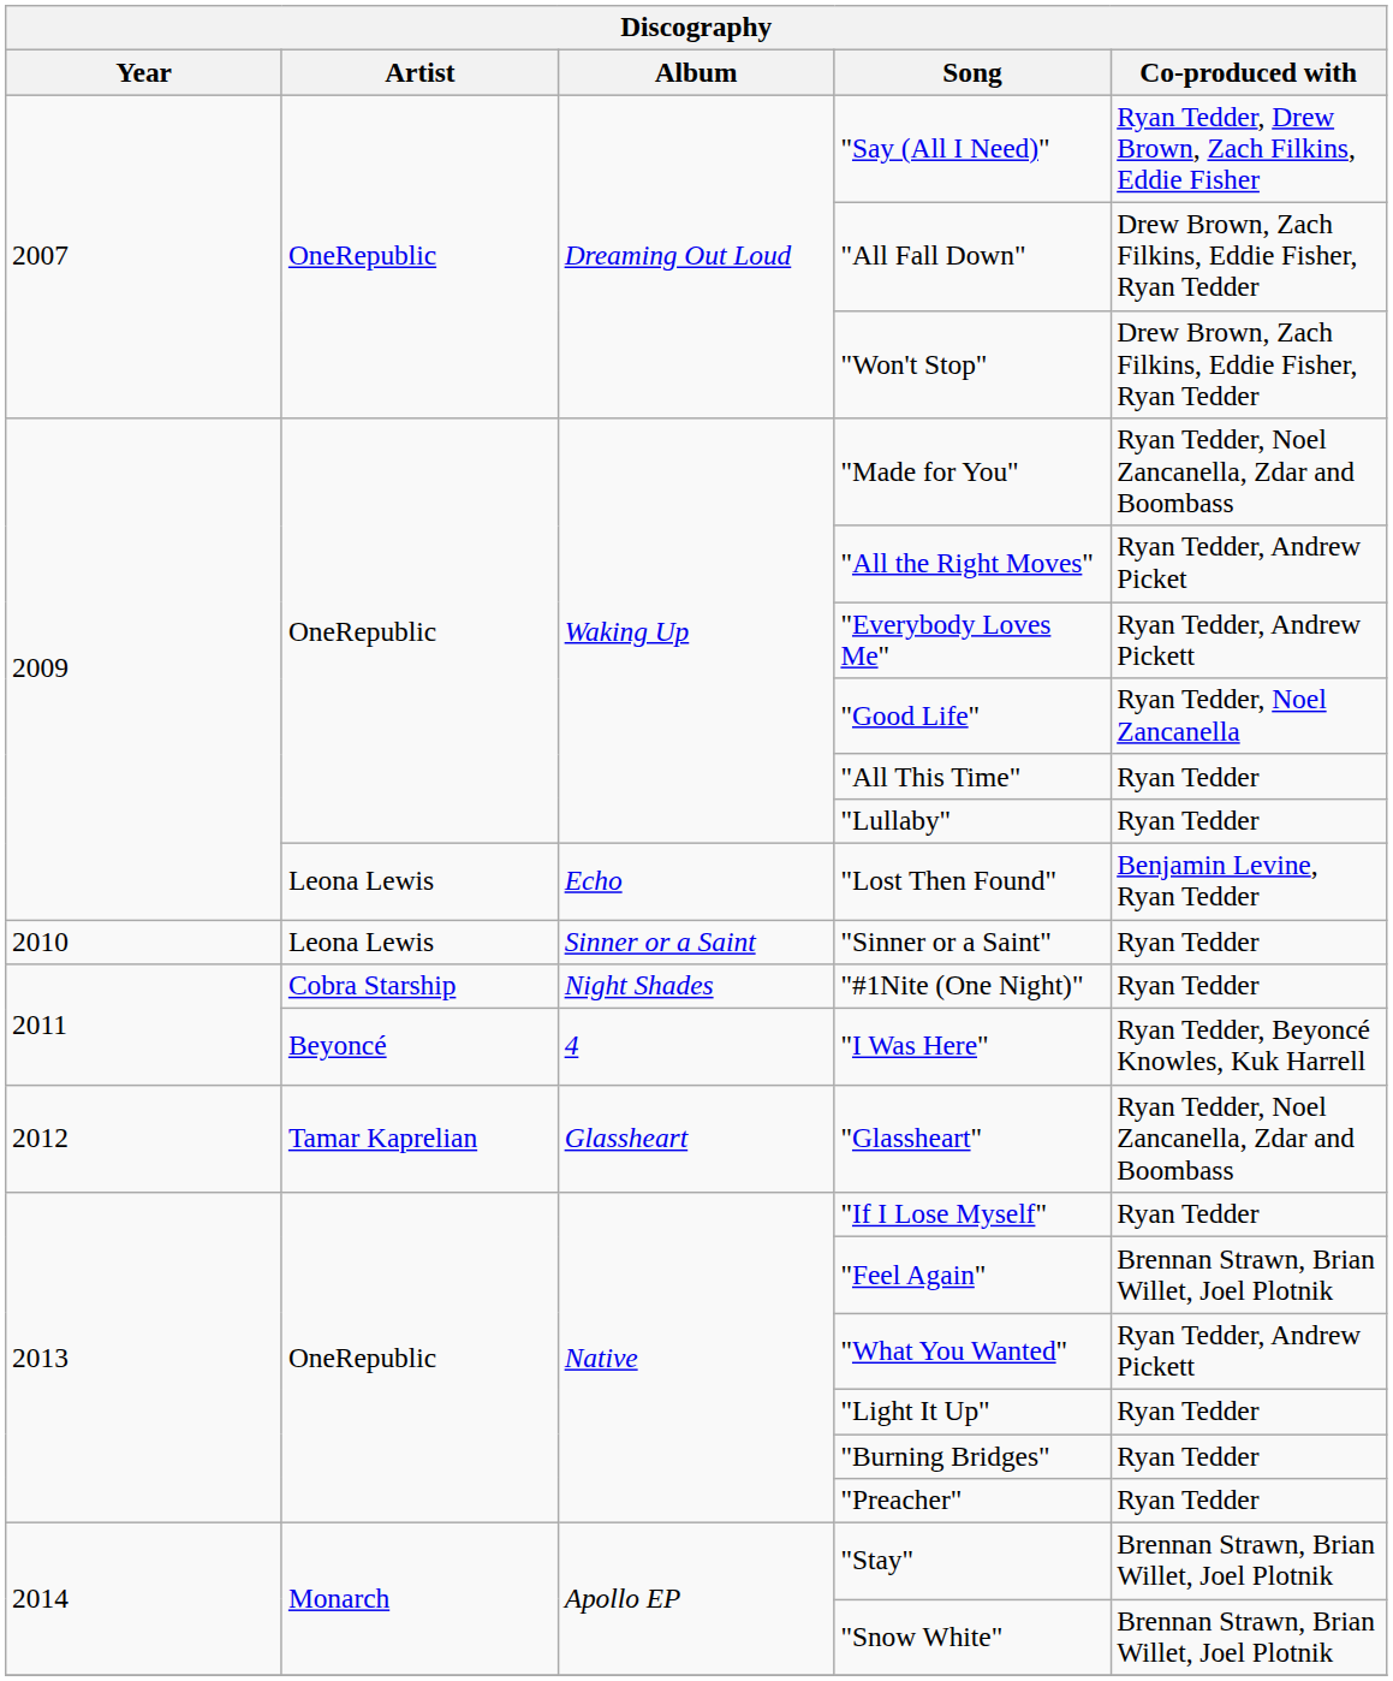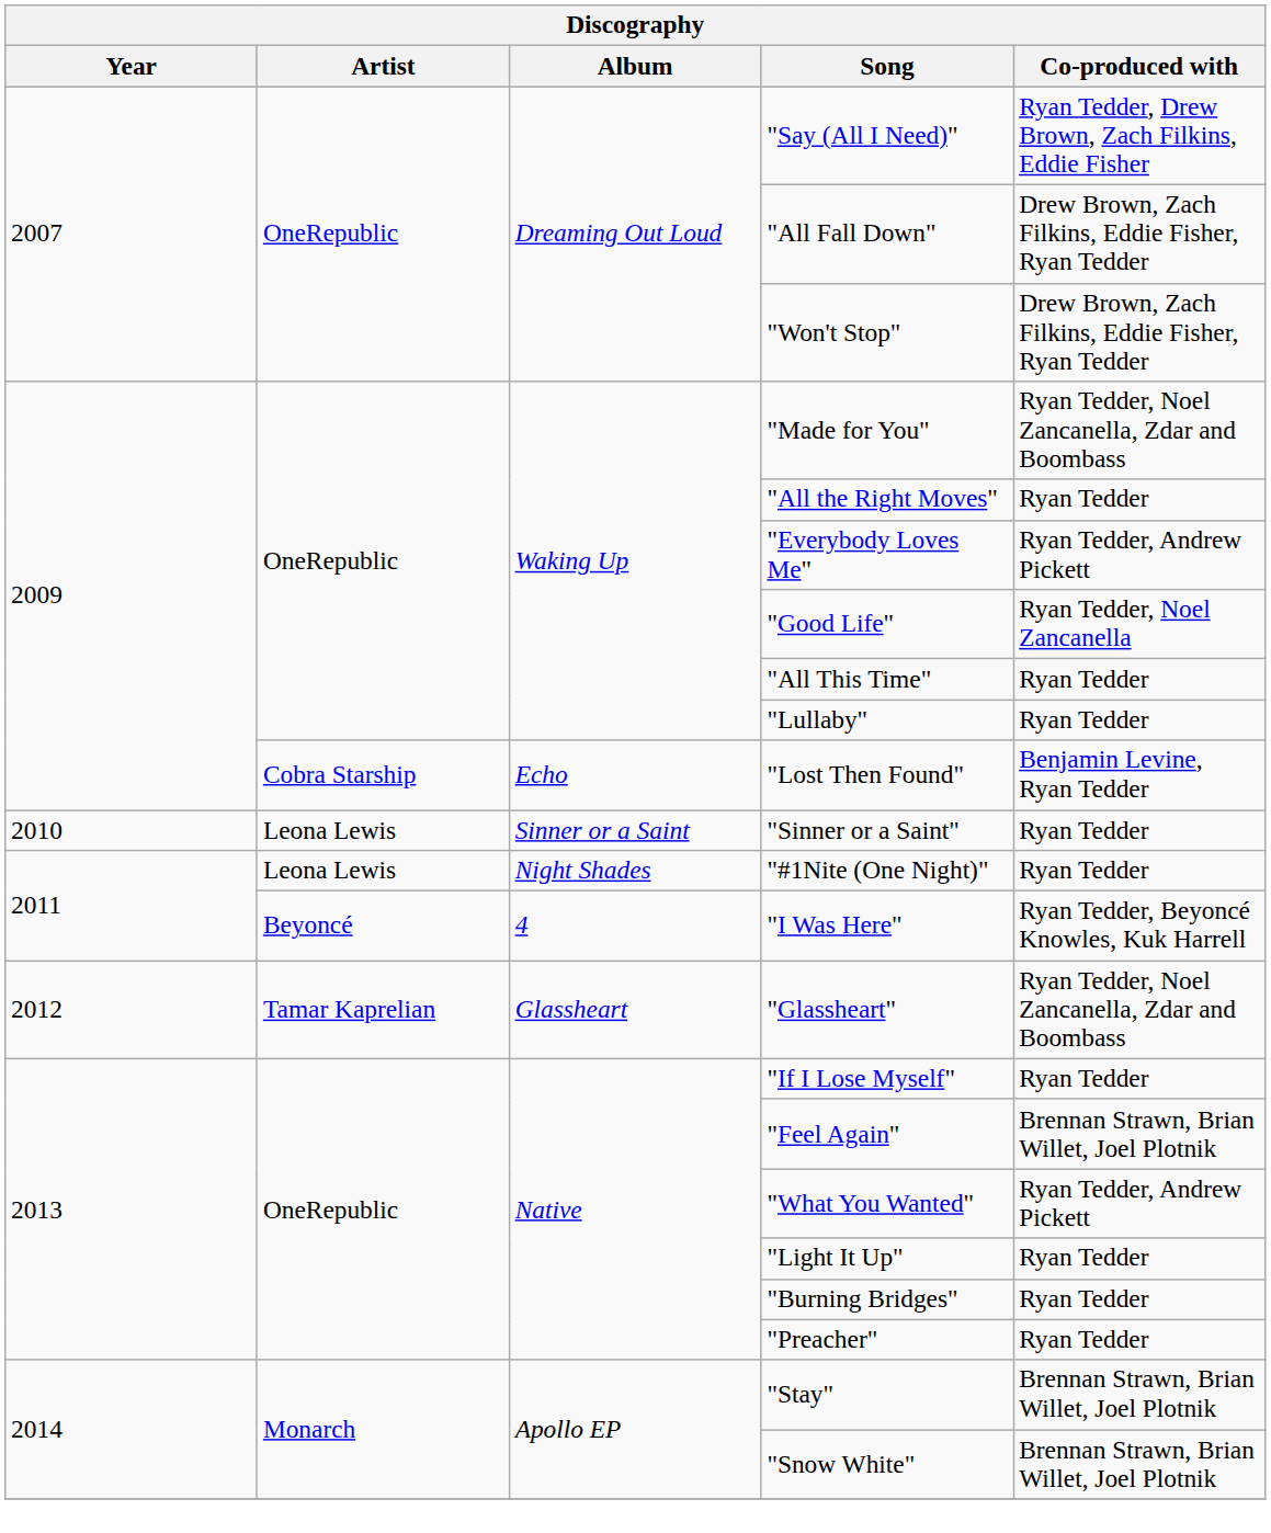"All the Right Moves" | Co-produced with: Ryan Tedder, Andrew Picket -> Ryan Tedder
"Lost Then Found" | Artist: Leona Lewis -> Cobra Starship
"#1Nite (One Night)" | Artist: Cobra Starship -> Leona Lewis
